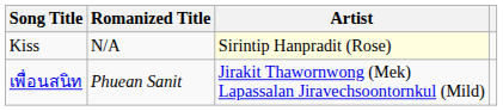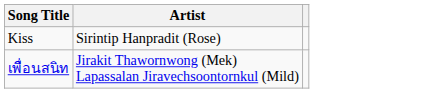- column: Romanized Title | N/A | Phuean Sanit
Kiss | Artist: lightyellow background -> no background
